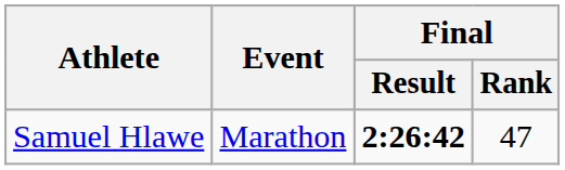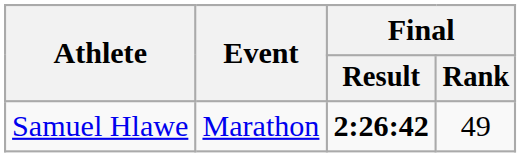Samuel Hlawe | Final / Rank: 47 -> 49
